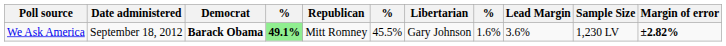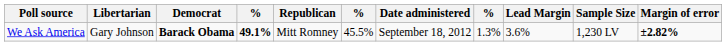columns swapped: Date administered <-> Libertarian
We Ask America | column 4: lightgreen background -> no background
We Ask America | column 8: 1.6% -> 1.3%
